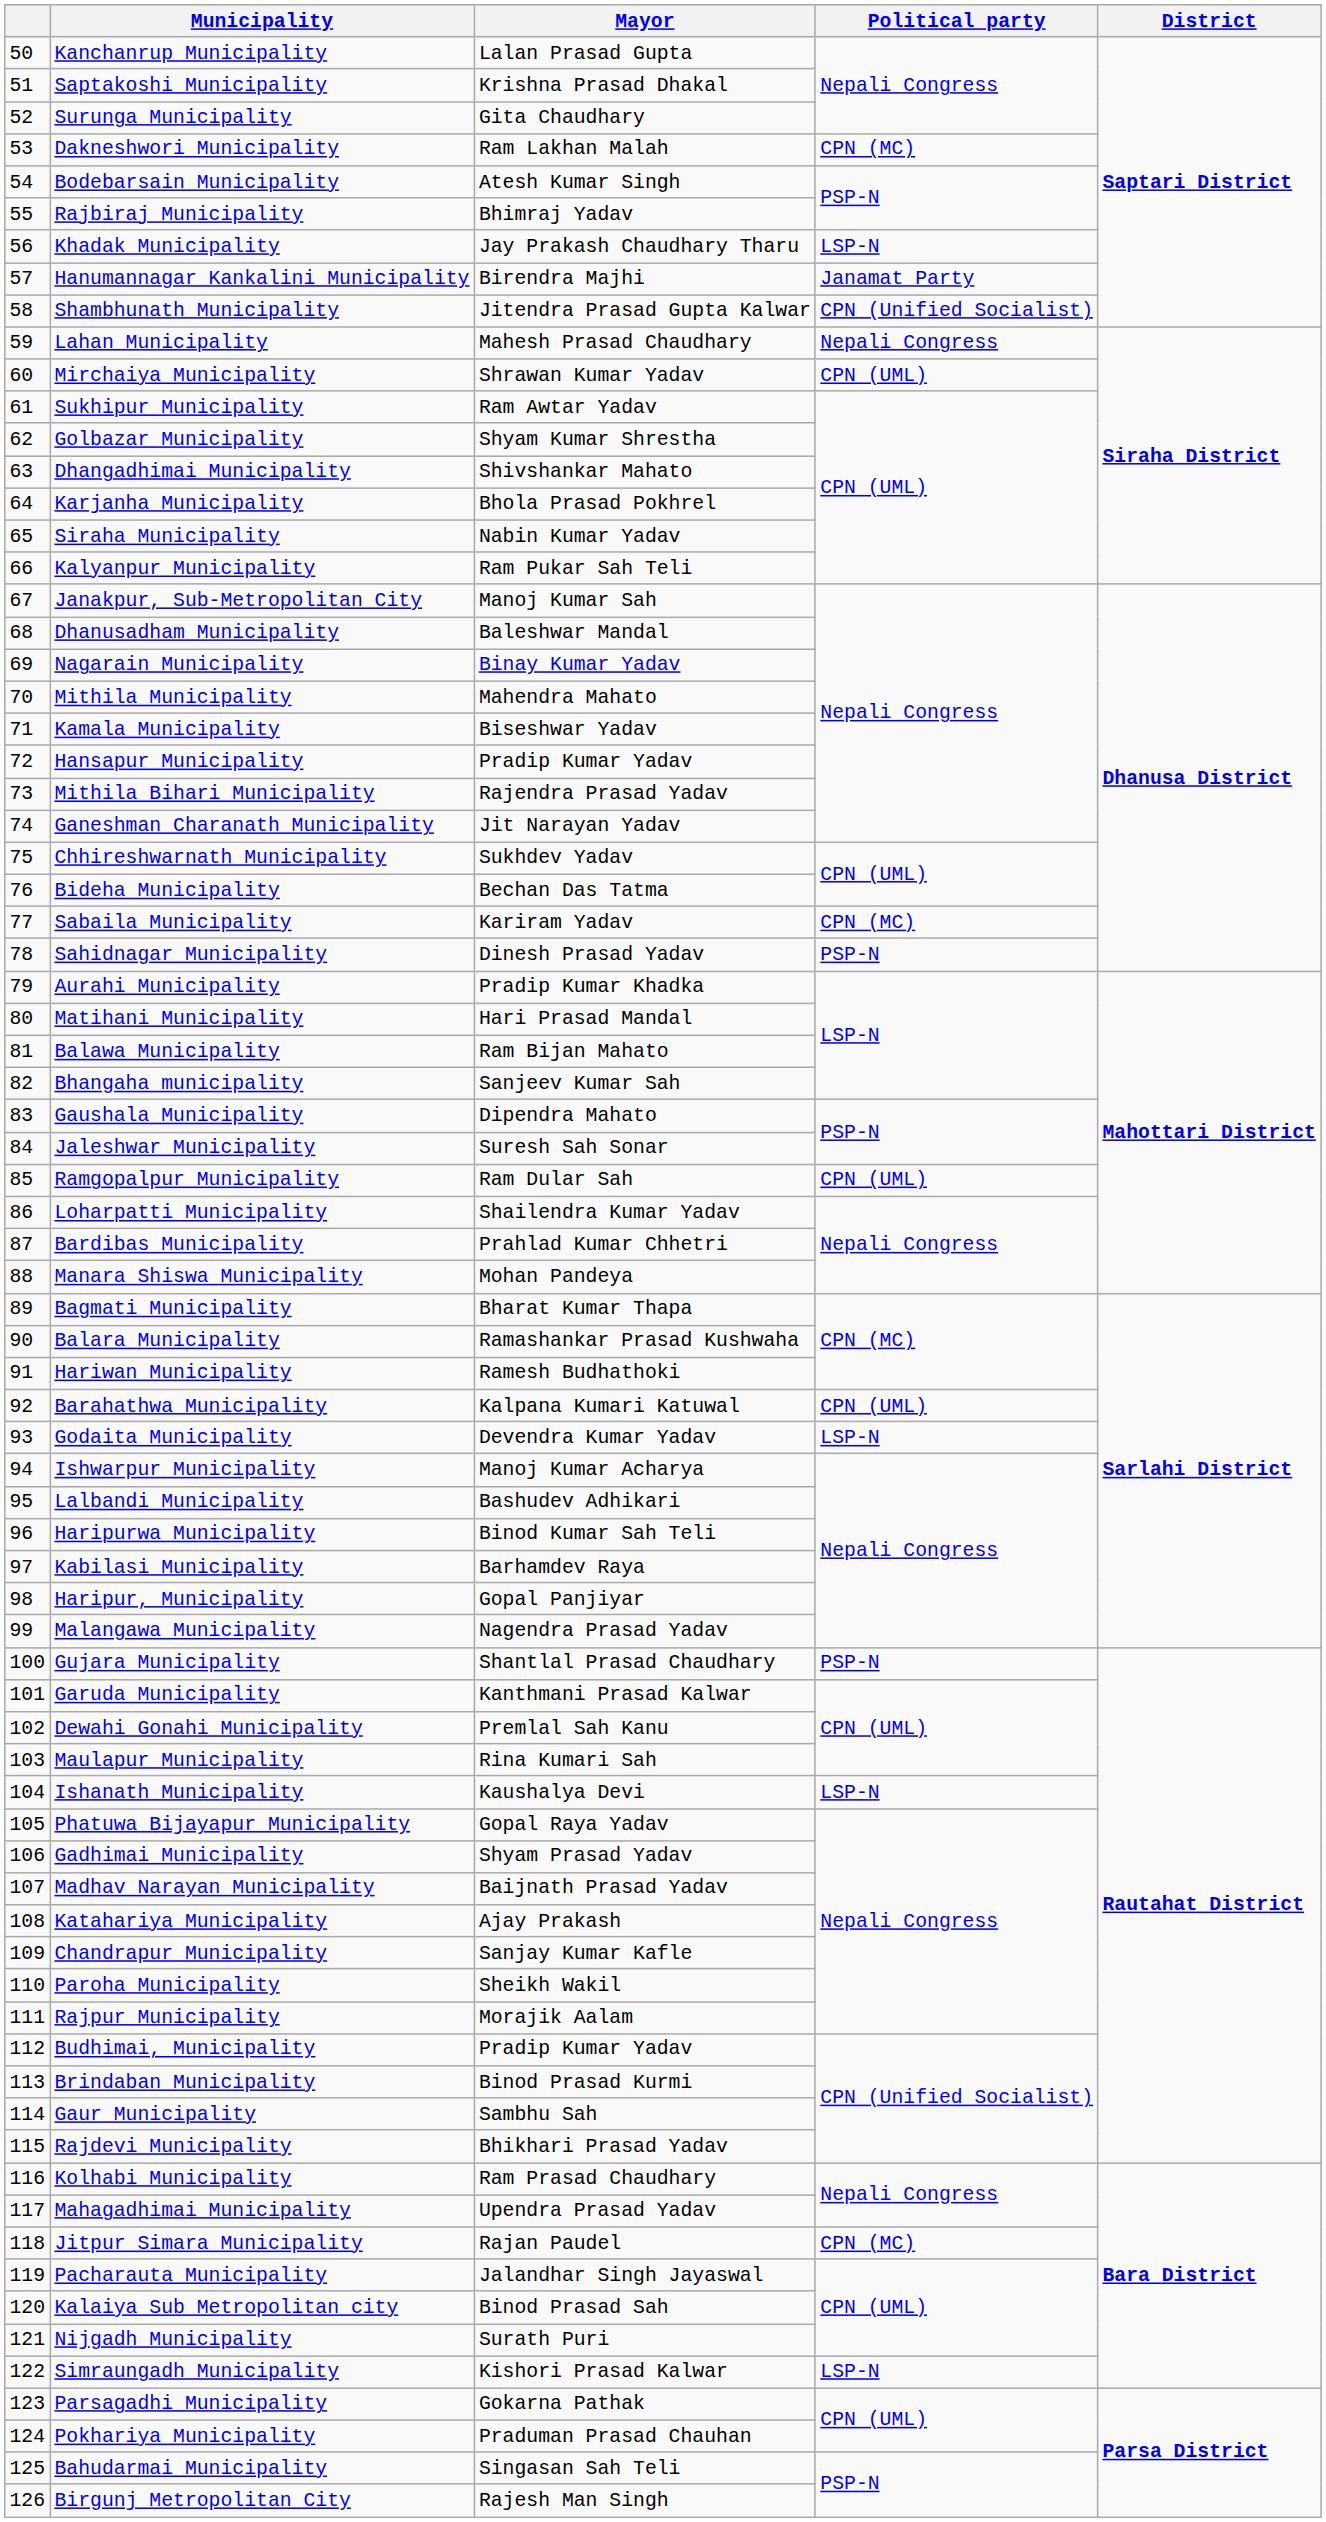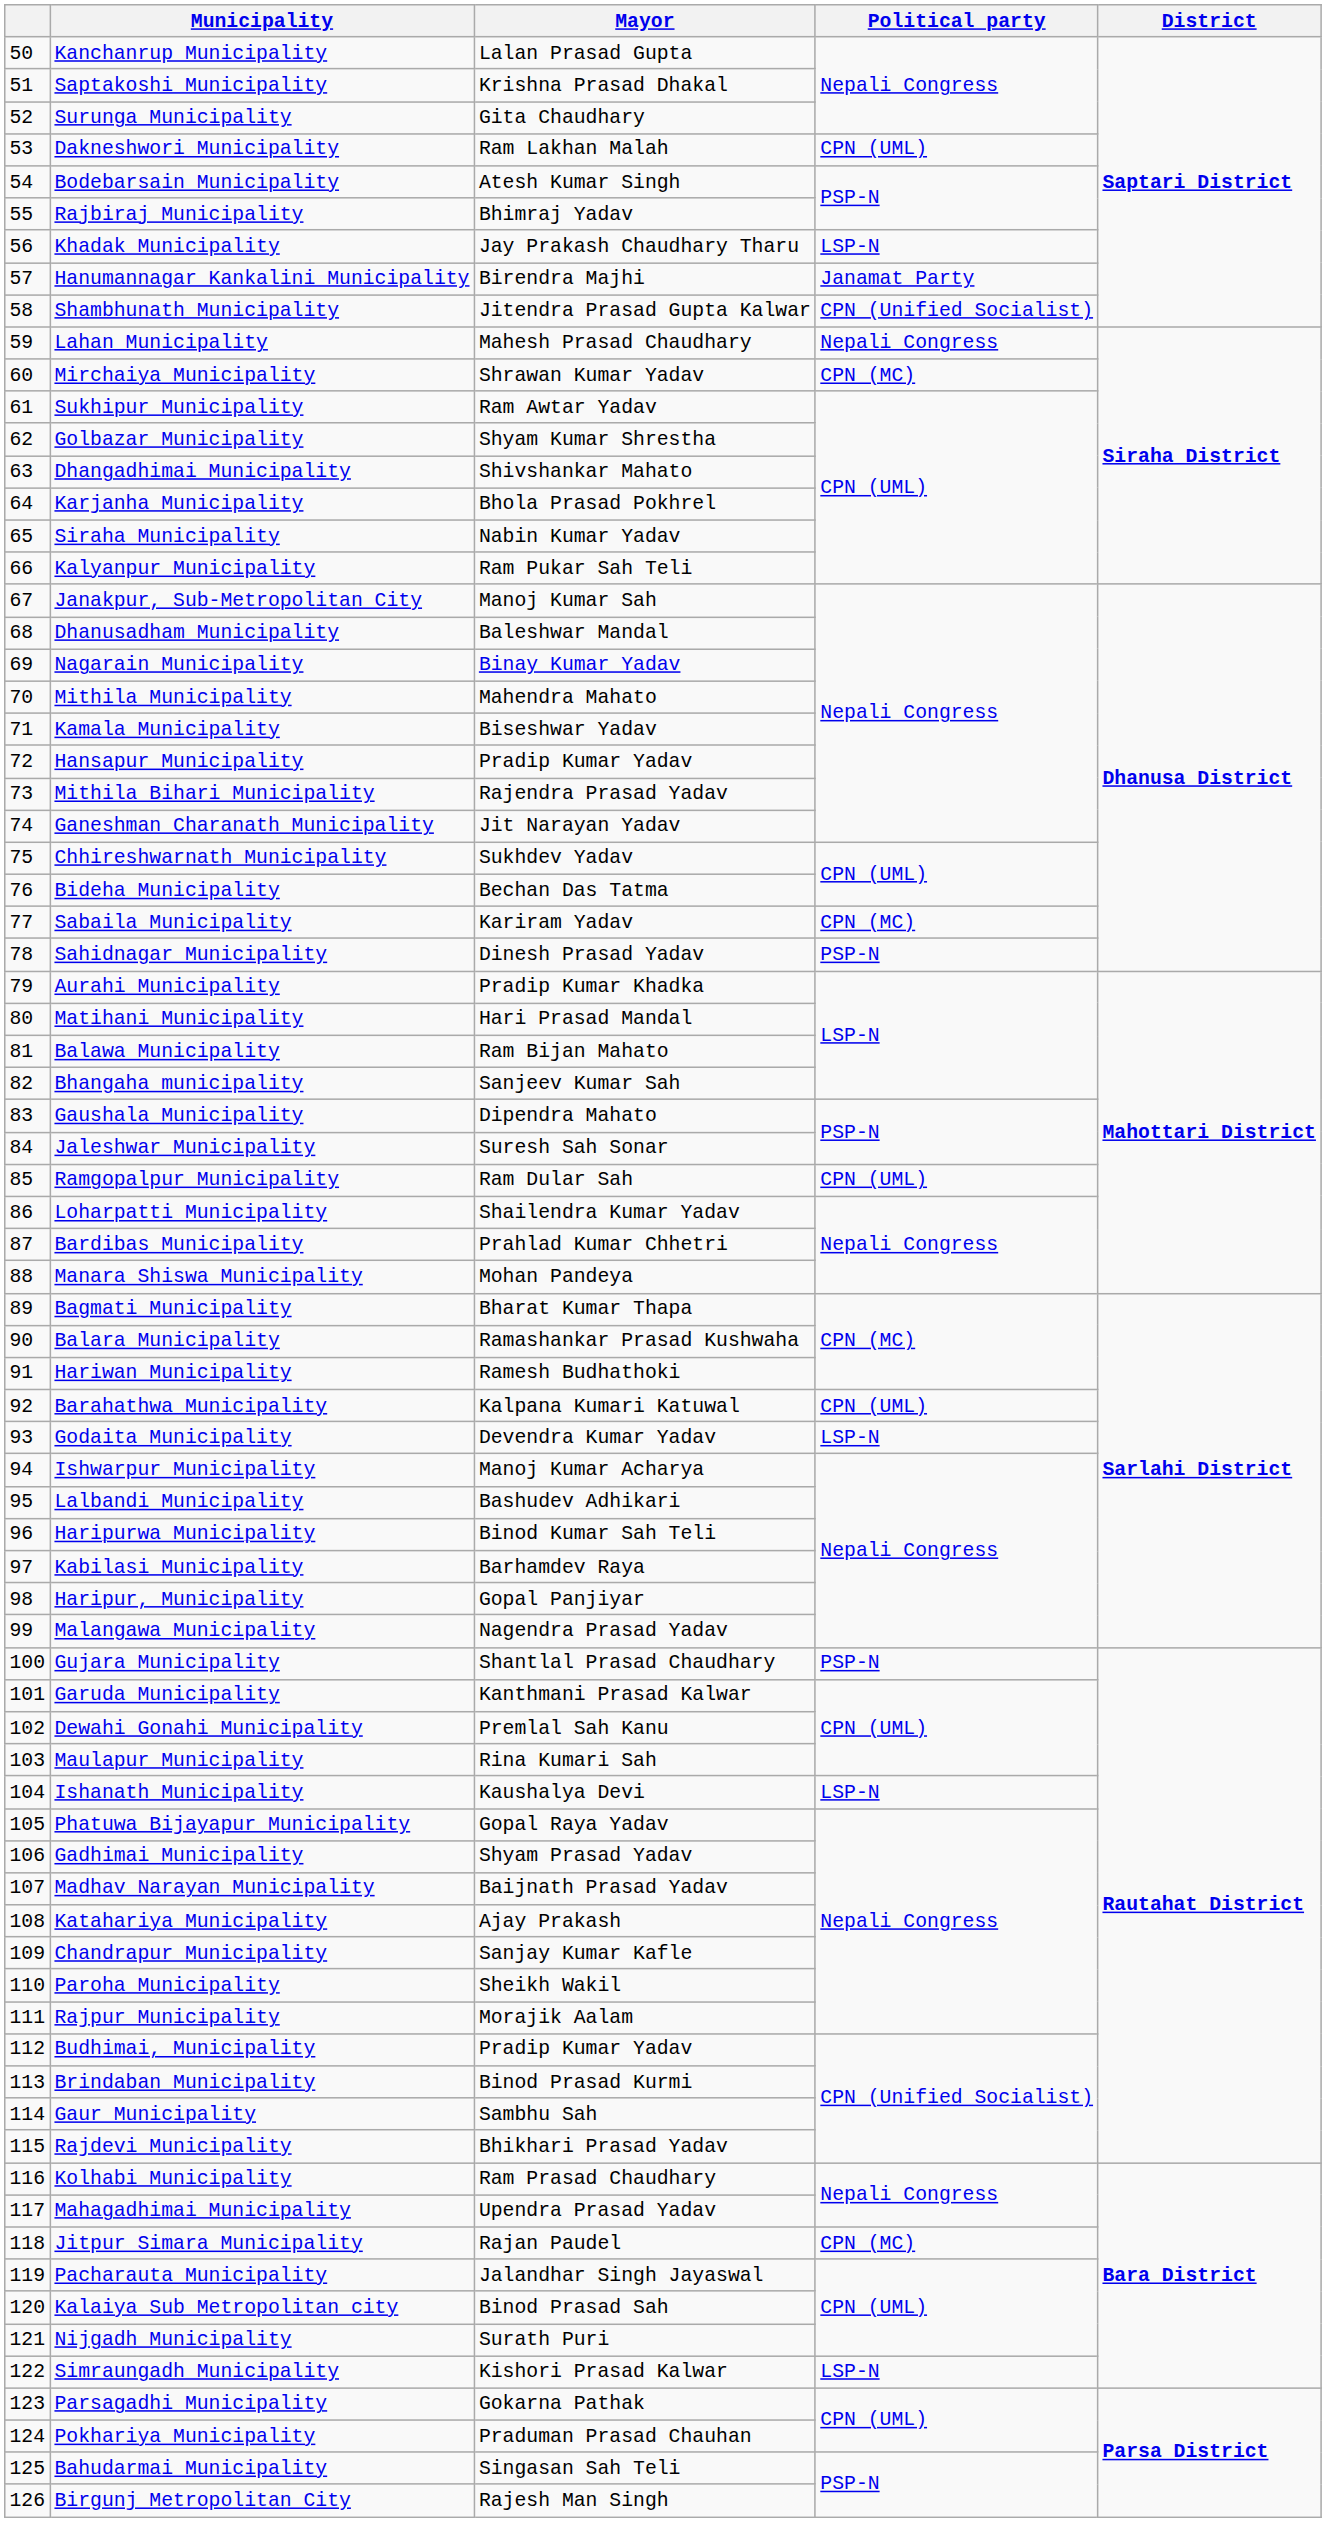Dakneshwori Municipality | Political party: CPN (MC) -> CPN (UML)
Mirchaiya Municipality | Political party: CPN (UML) -> CPN (MC)
